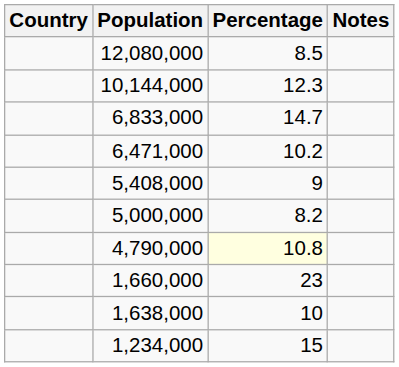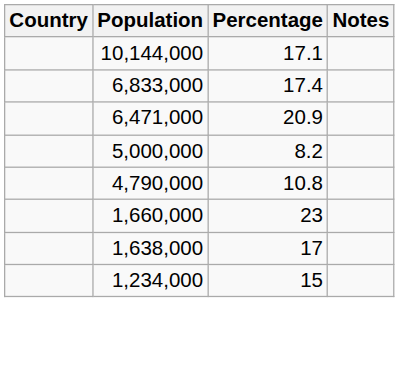- row: 12,080,000 | 8.5
10,144,000 | Percentage: 12.3 -> 17.1
6,833,000 | Percentage: 14.7 -> 17.4
6,471,000 | Percentage: 10.2 -> 20.9
- row: 5,408,000 | 9
4,790,000 | Percentage: lightyellow background -> no background
1,638,000 | Percentage: 10 -> 17
